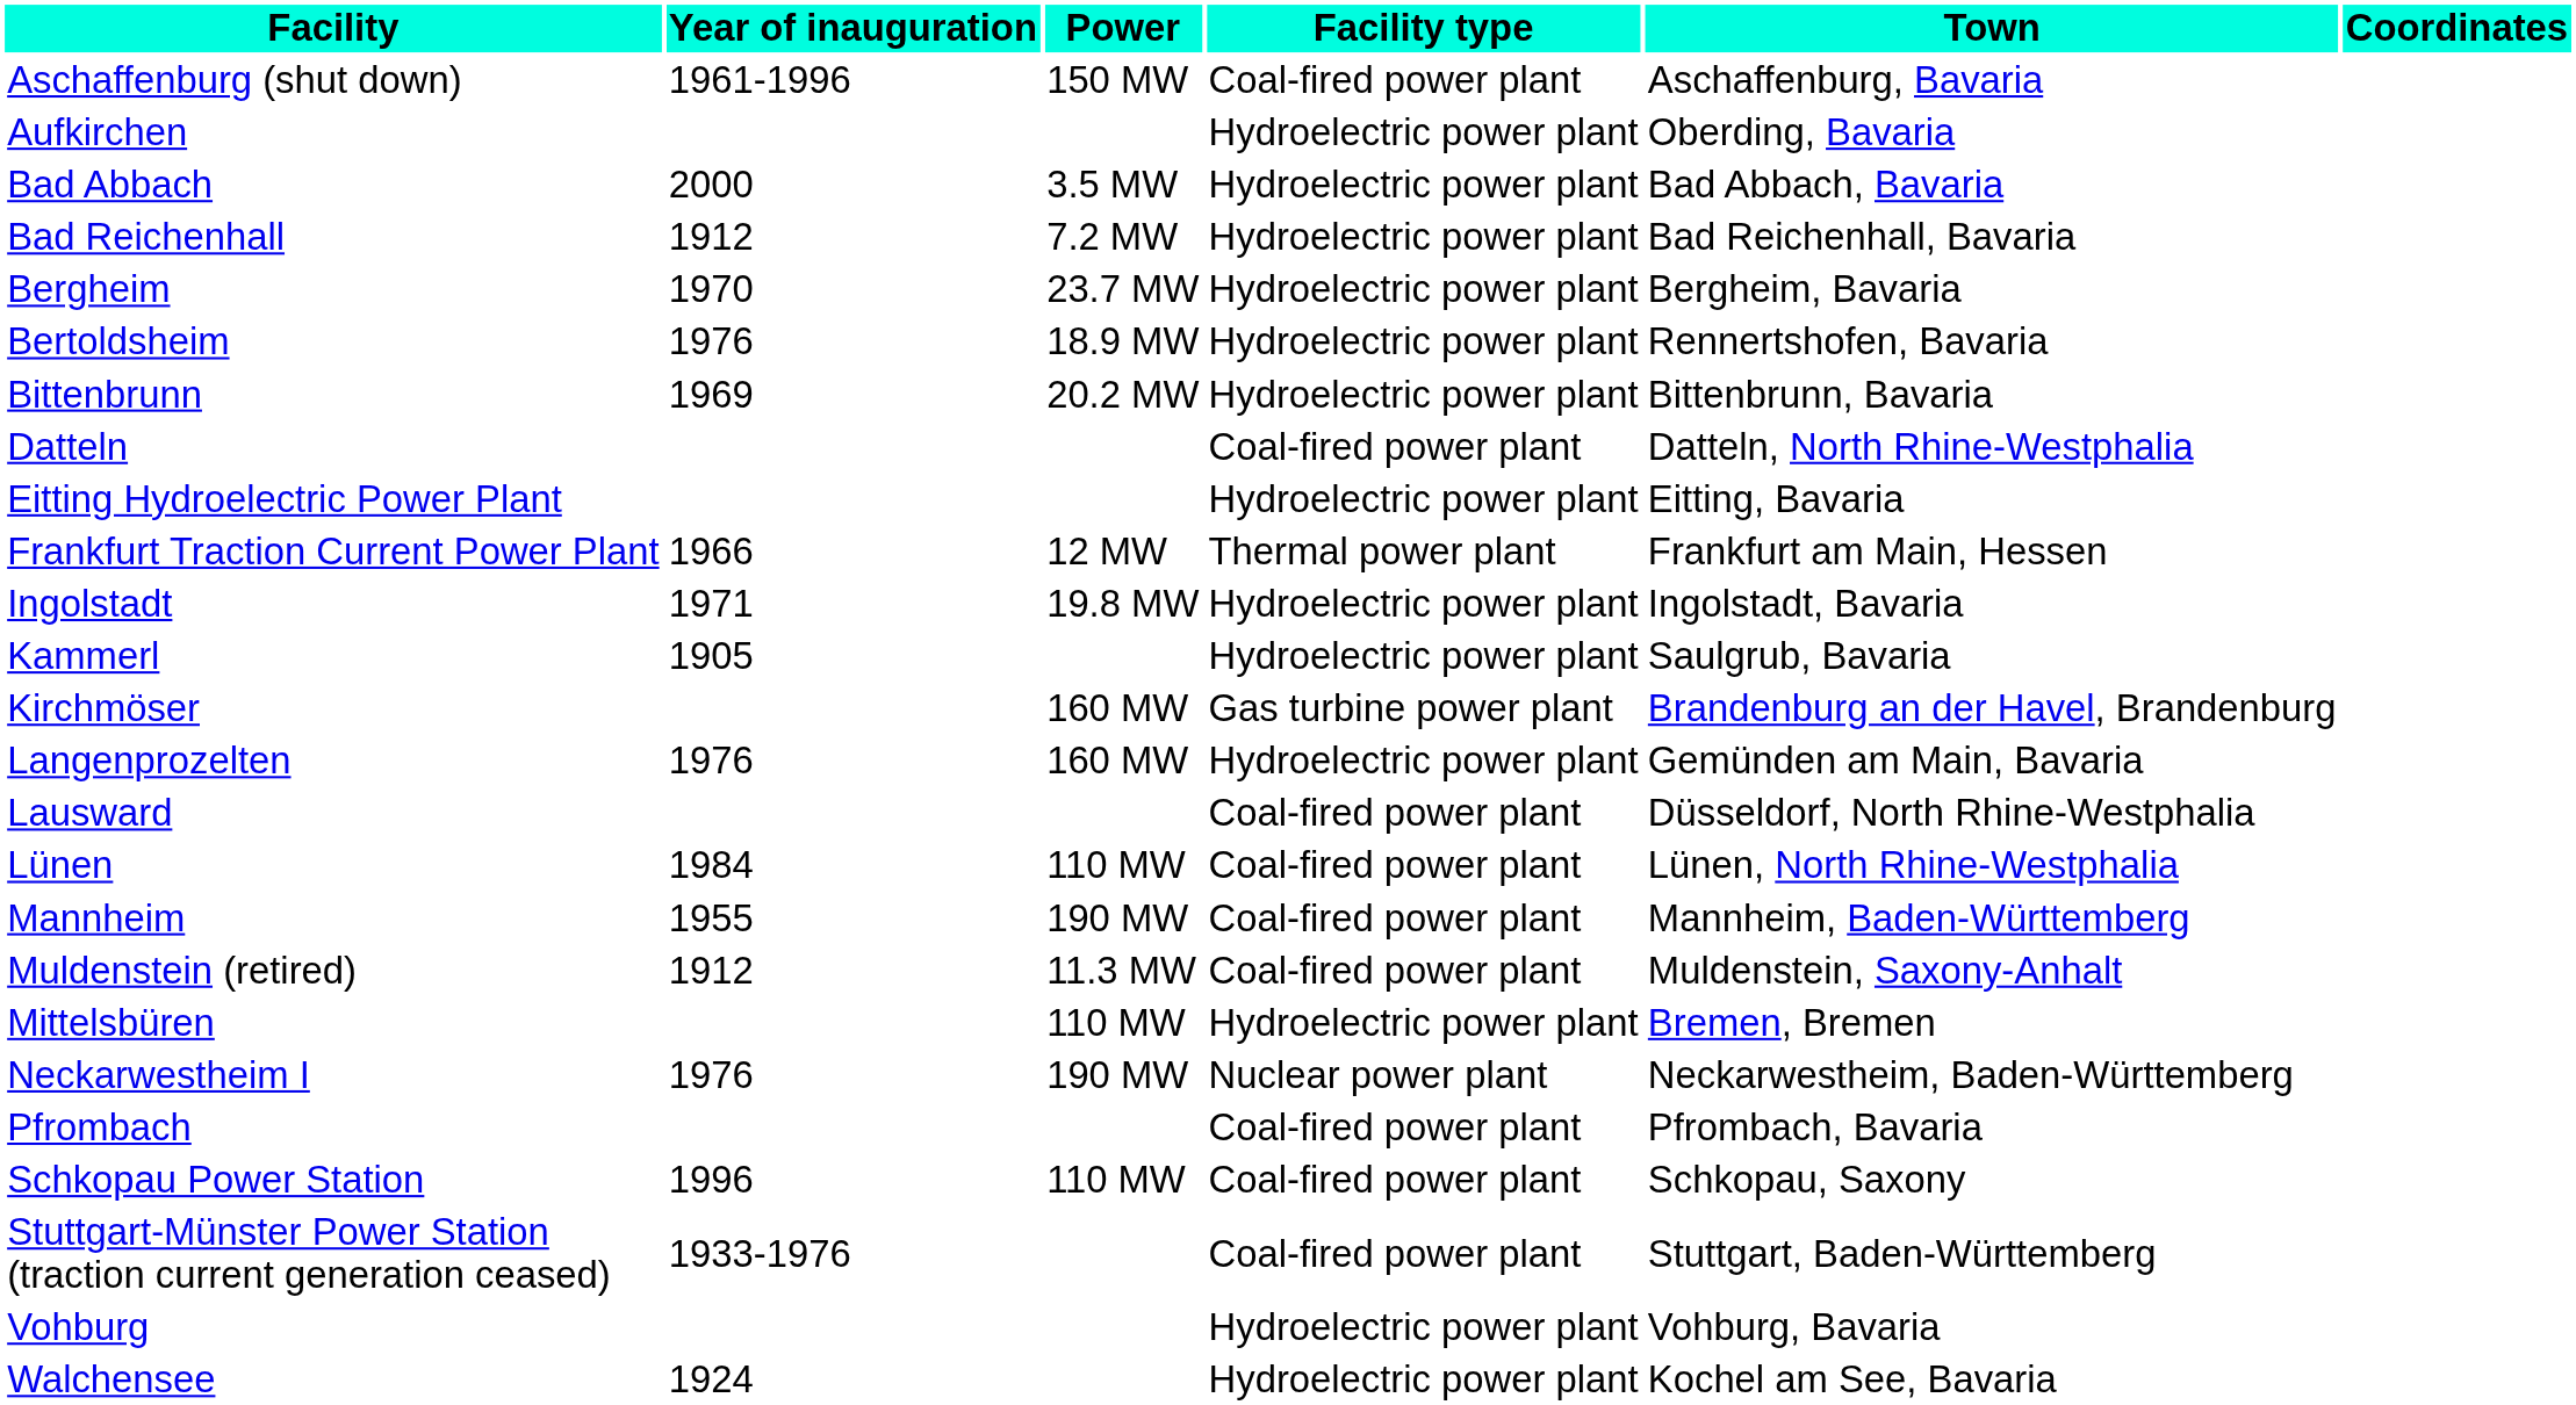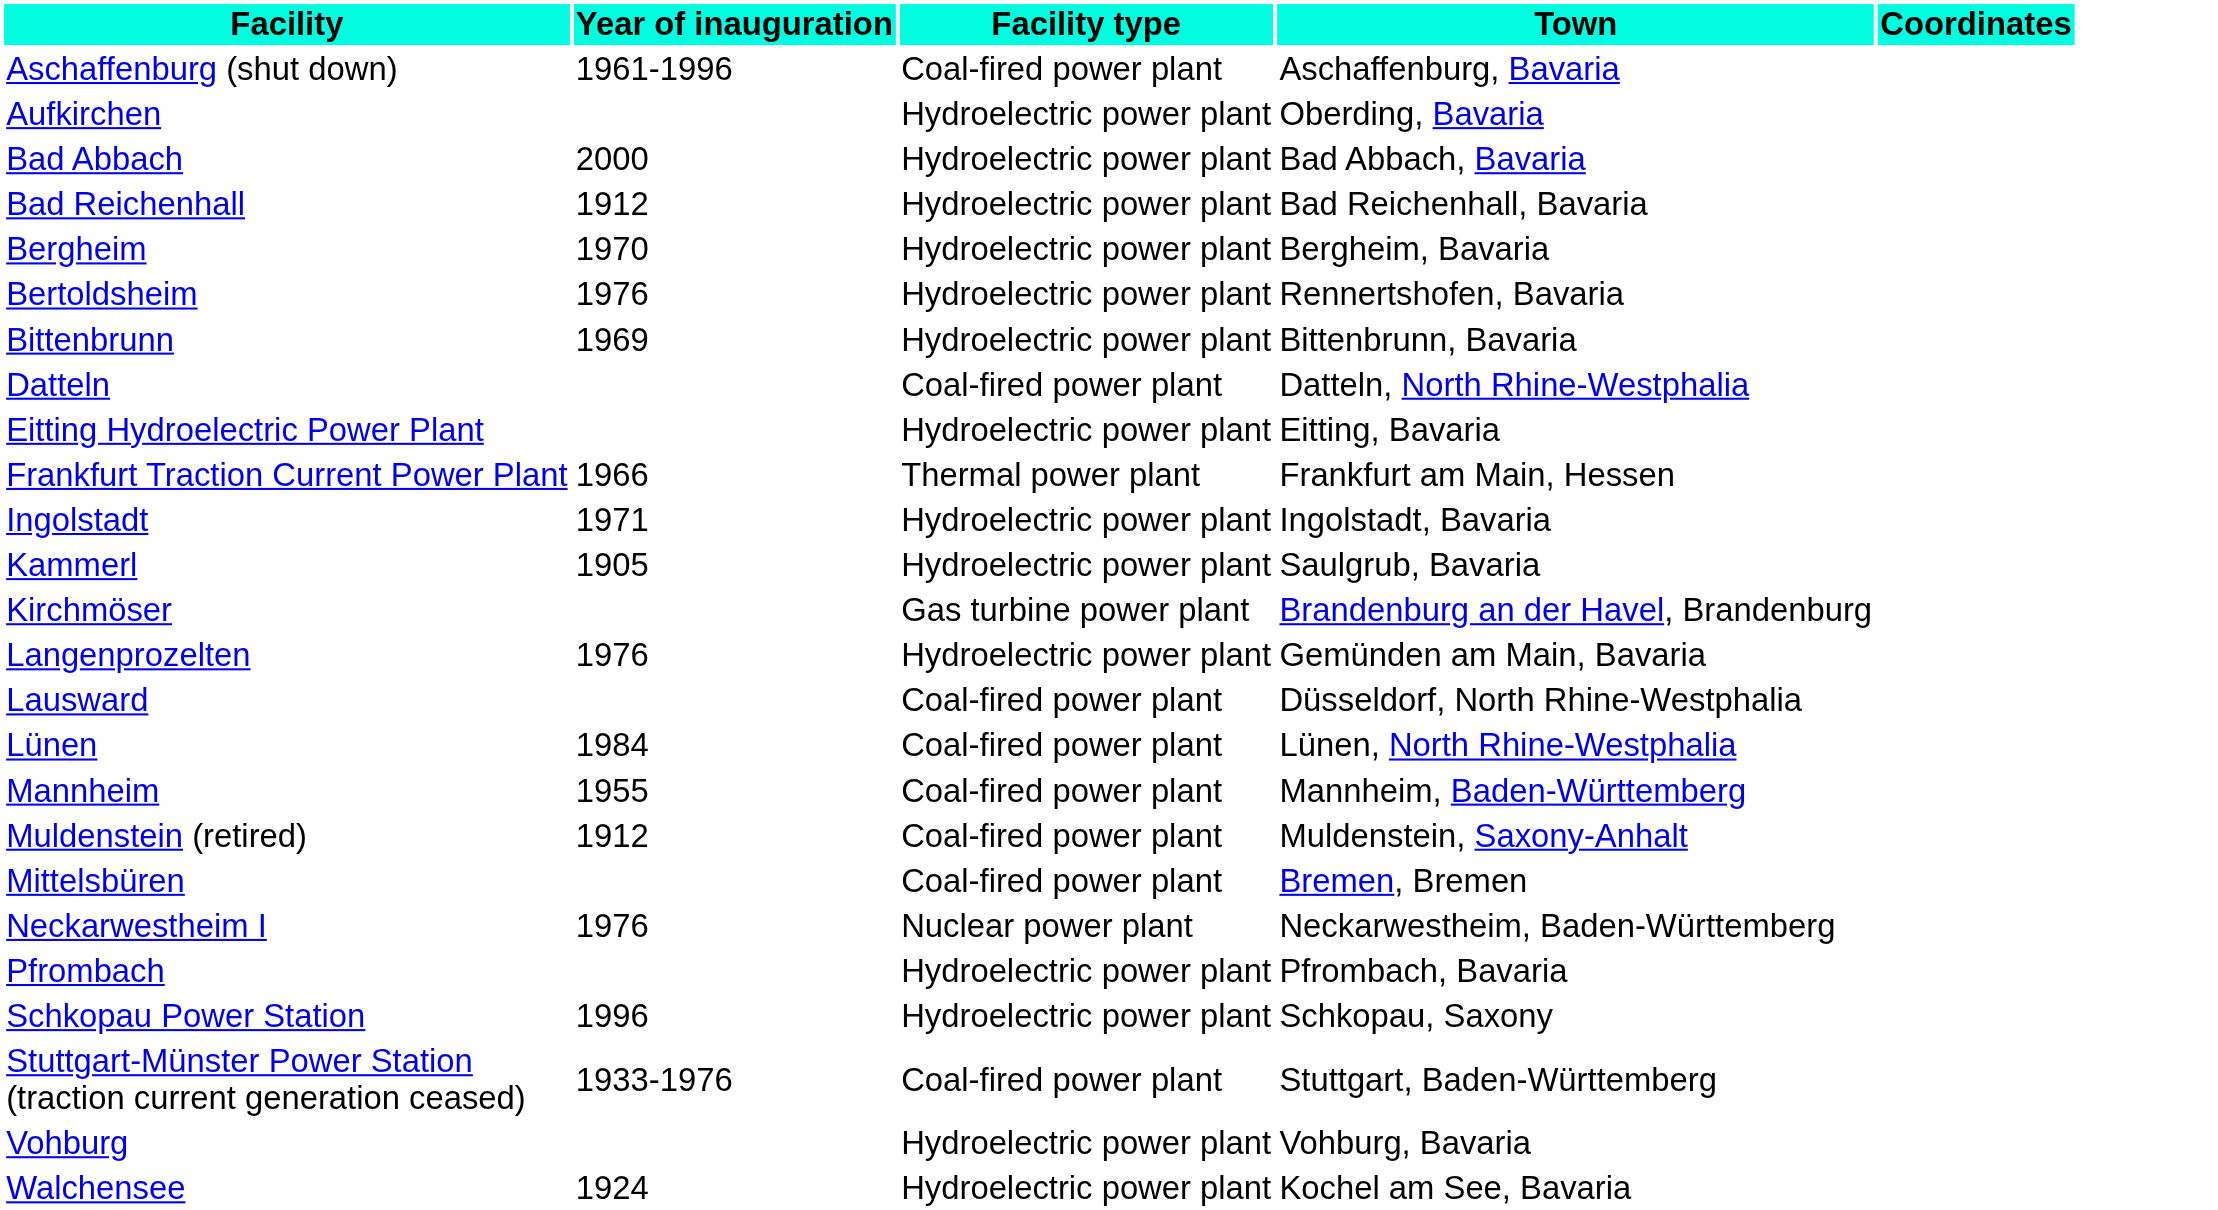- column: Power | 150 MW | 3.5 MW | 7.2 MW | 23.7 MW | 18.9 MW | 20.2 MW | 12 MW | 19.8 MW | 160 MW | 160 MW | 110 MW | 190 MW | 11.3 MW | 110 MW | 190 MW | 110 MW
Mittelsbüren | Facility type: Hydroelectric power plant -> Coal-fired power plant
Pfrombach | Facility type: Coal-fired power plant -> Hydroelectric power plant
Schkopau Power Station | Facility type: Coal-fired power plant -> Hydroelectric power plant
